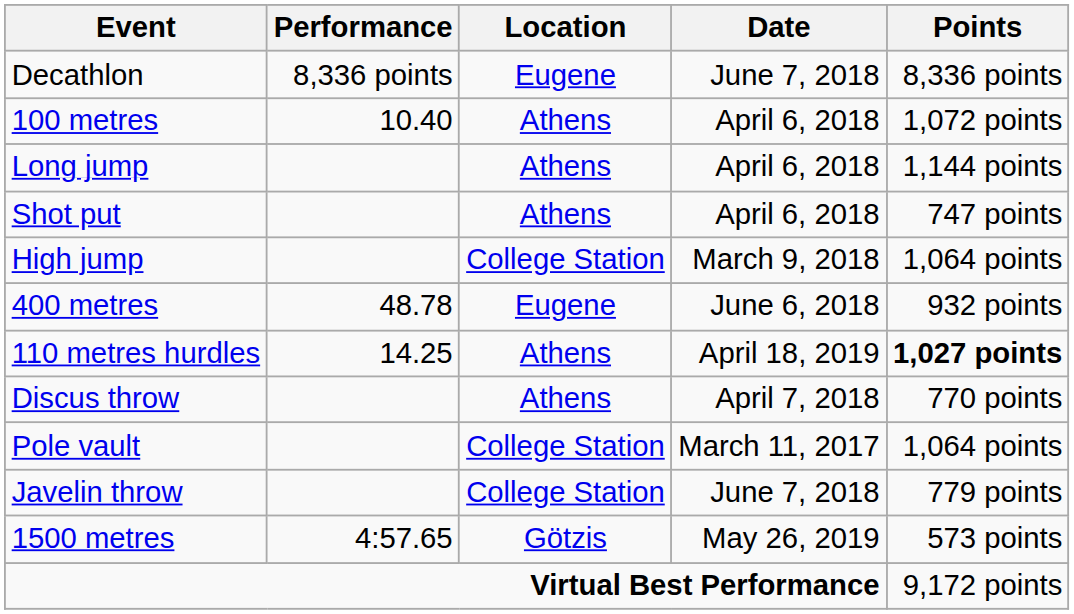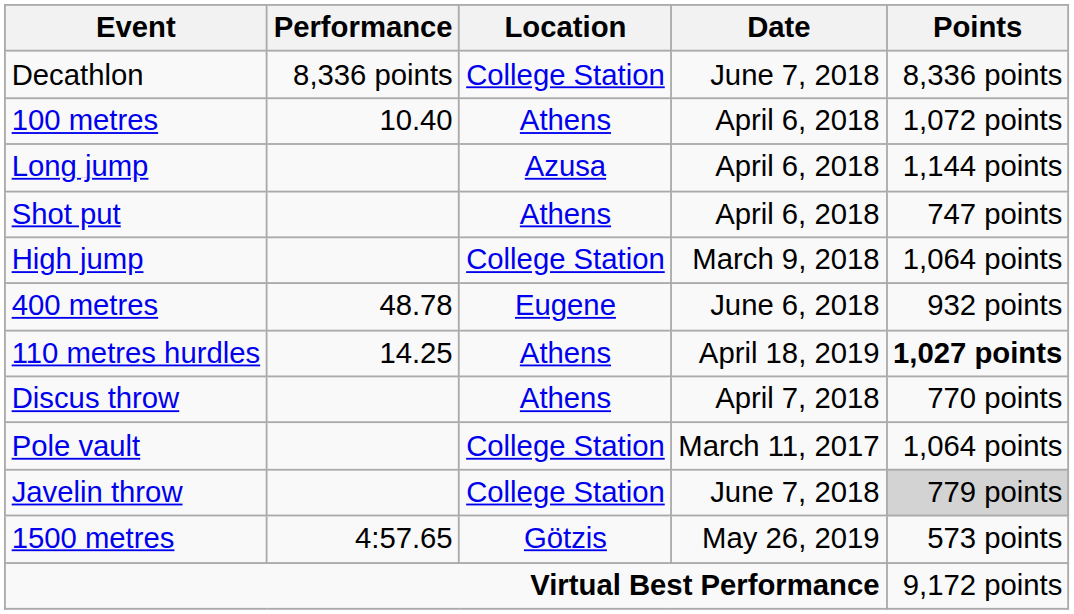Decathlon | Location: Eugene -> College Station
Long jump | Location: Athens -> Azusa
Javelin throw | Points: no background -> lightgrey background
